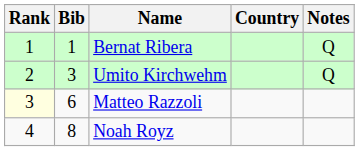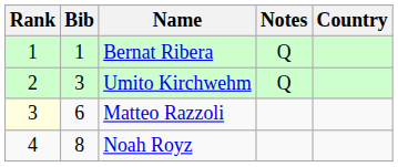columns swapped: Country <-> Notes
